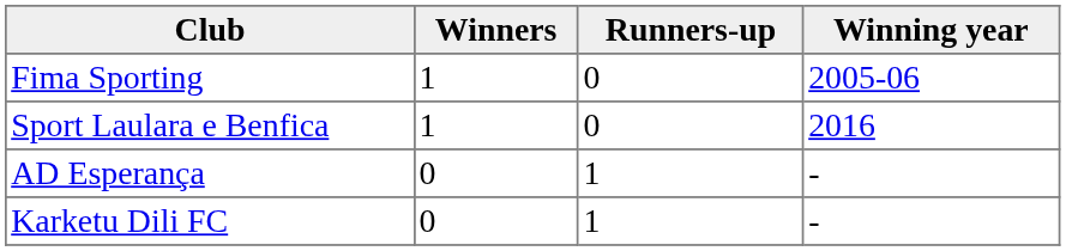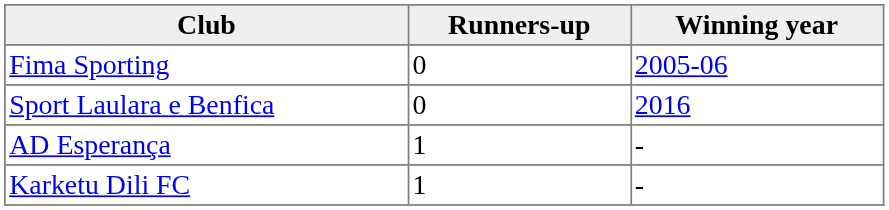- column: Winners | 1 | 1 | 0 | 0
